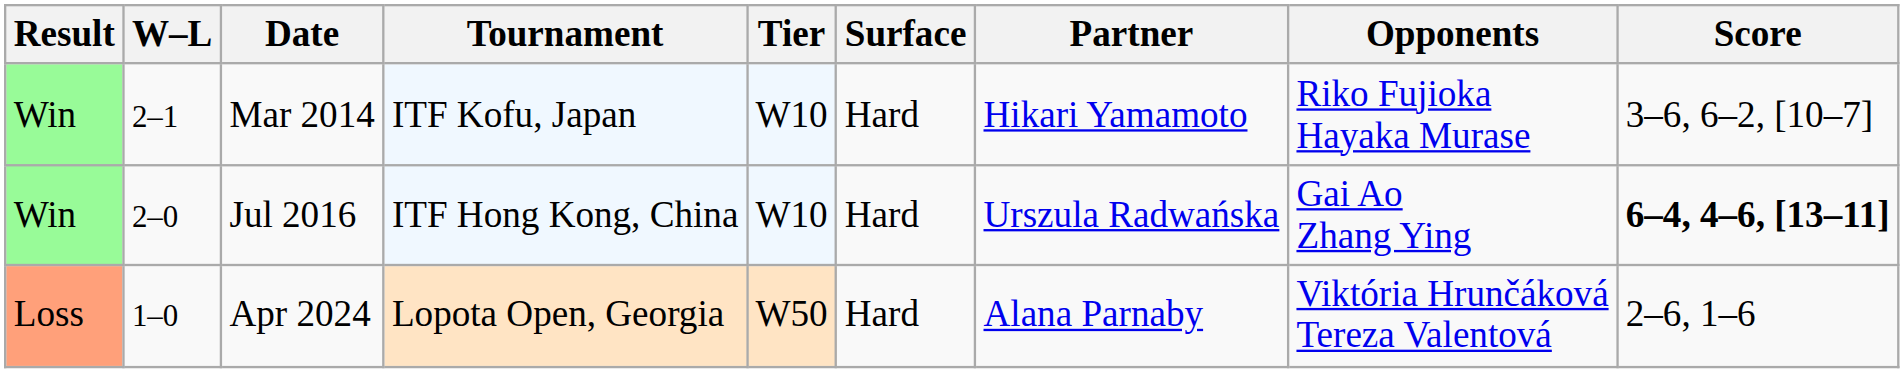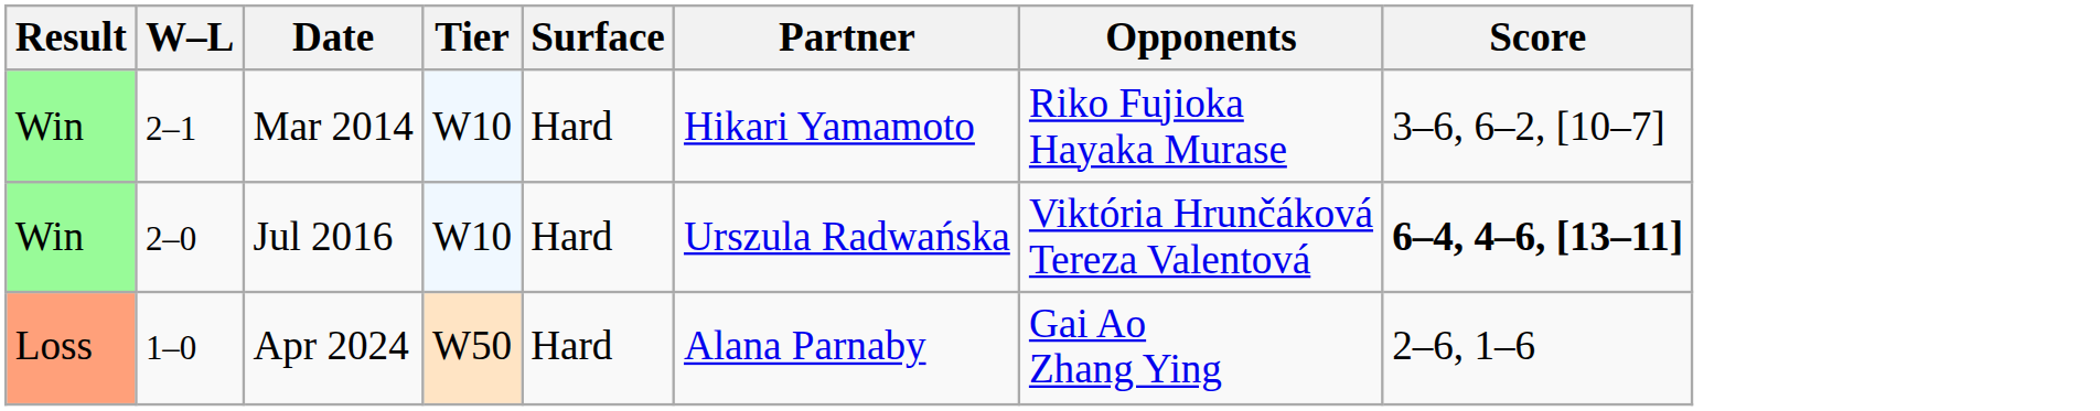- column: Tournament | ITF Kofu, Japan | ITF Hong Kong, China | Lopota Open, Georgia
Jul 2016 | Opponents: Gai Ao Zhang Ying -> Viktória Hrunčáková Tereza Valentová
Apr 2024 | Opponents: Viktória Hrunčáková Tereza Valentová -> Gai Ao Zhang Ying
